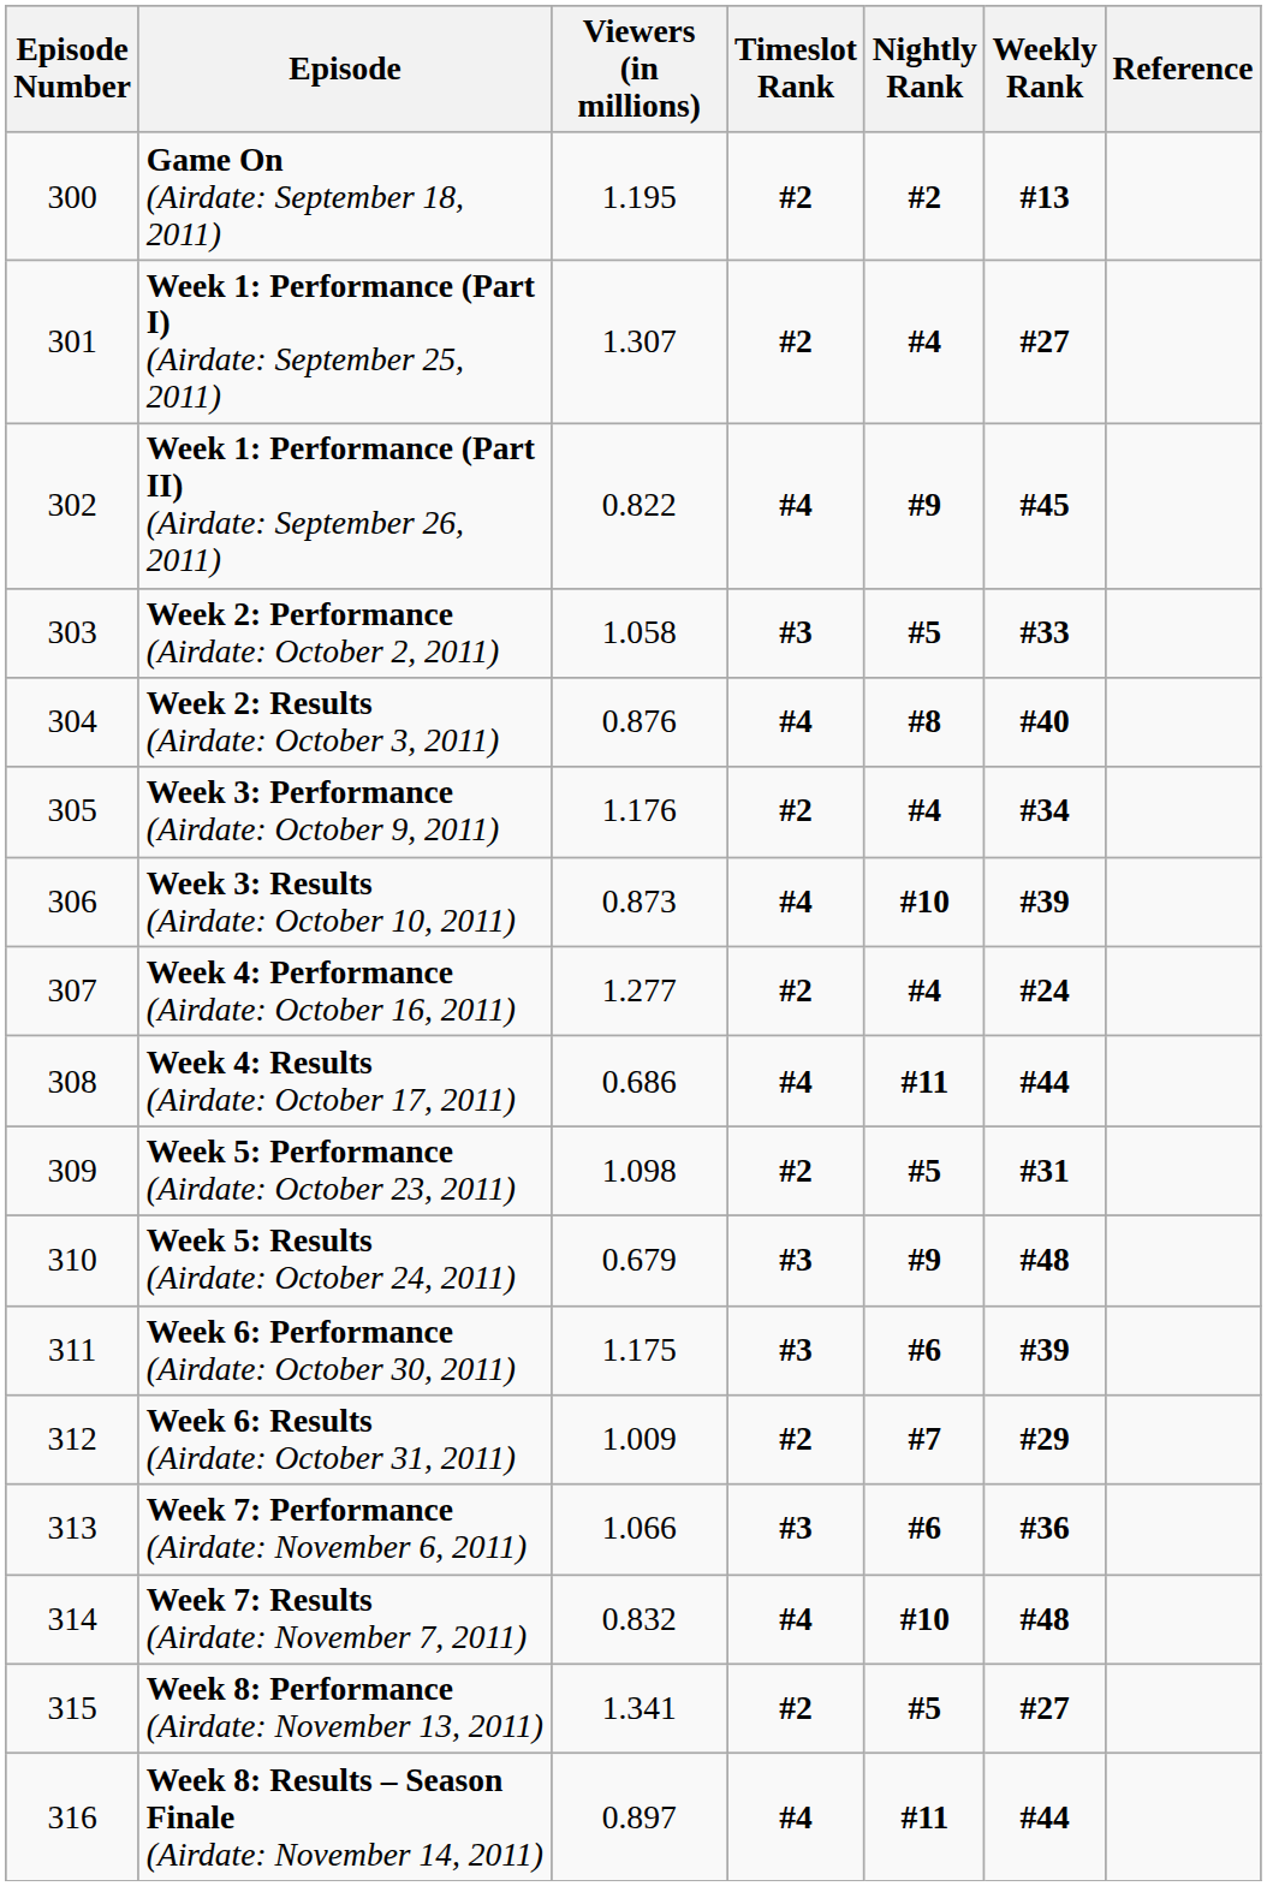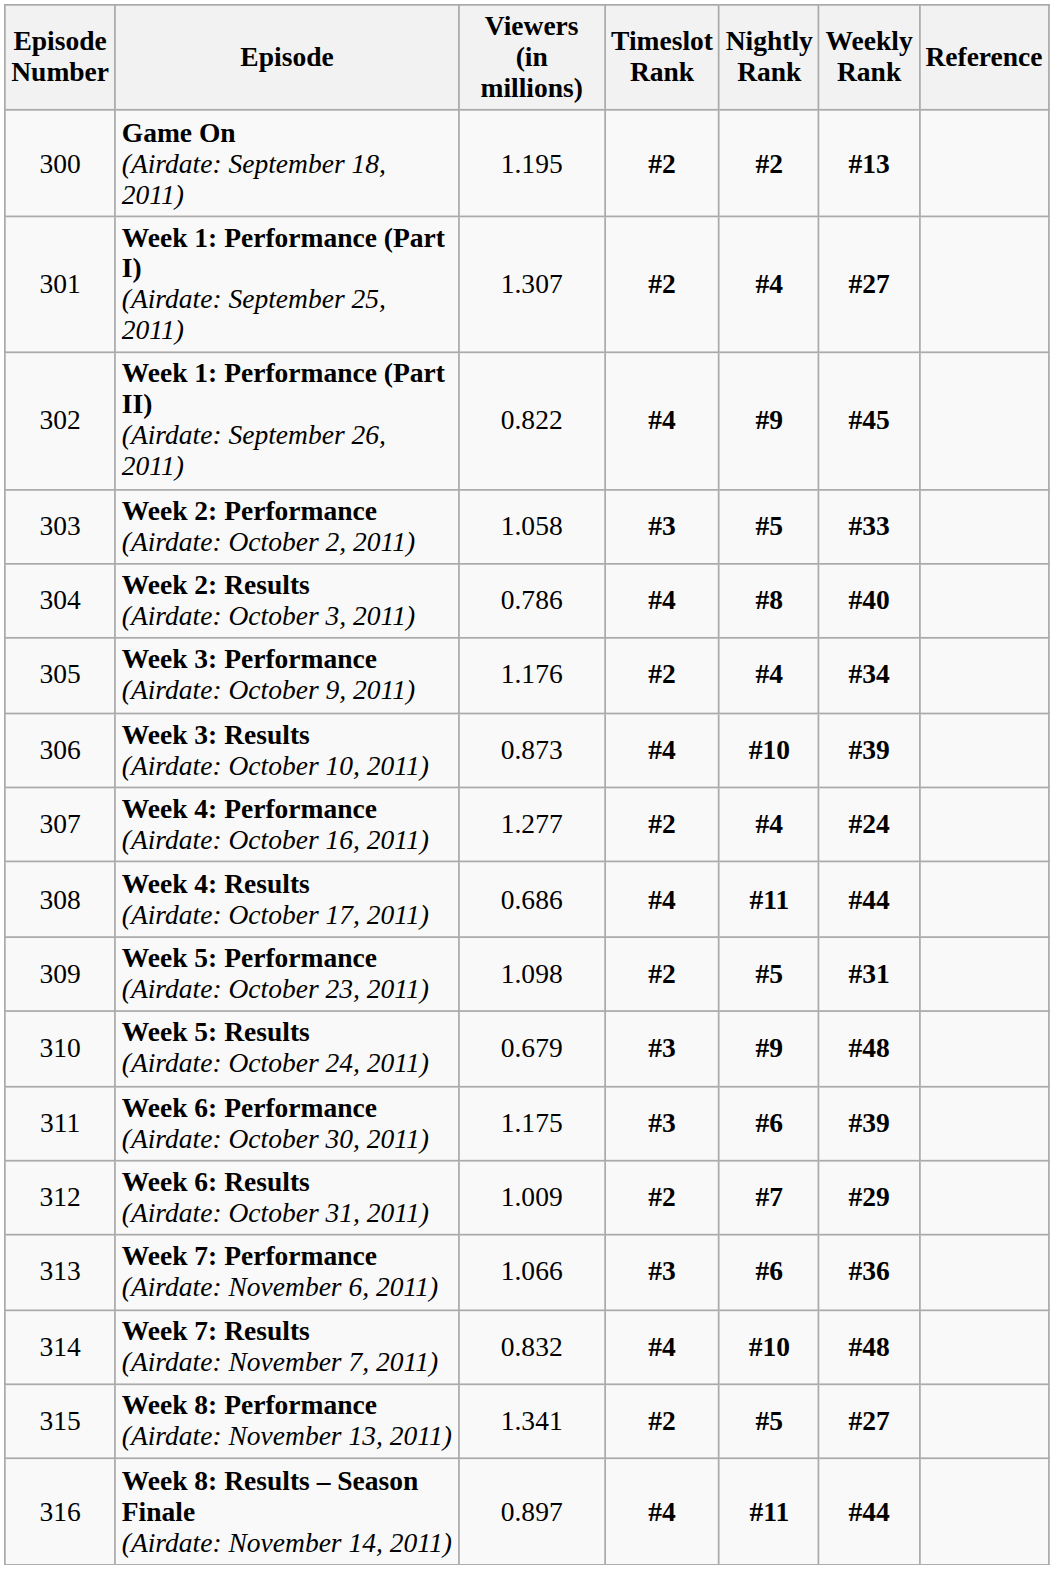Week 2: Results (Airdate: October 3, 2011) | Viewers (in millions): 0.876 -> 0.786
